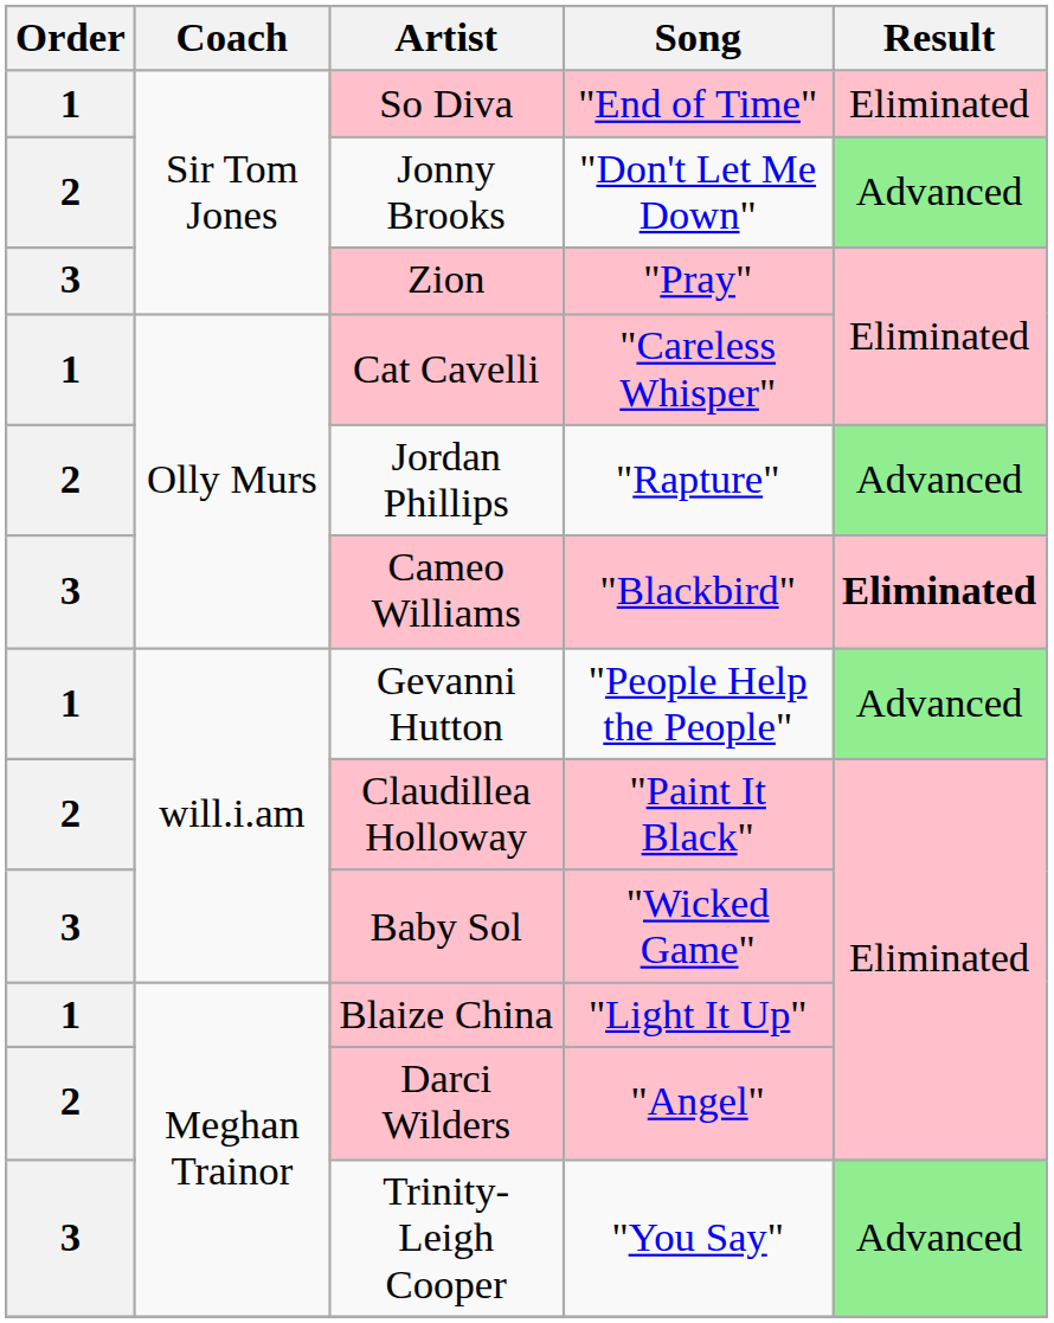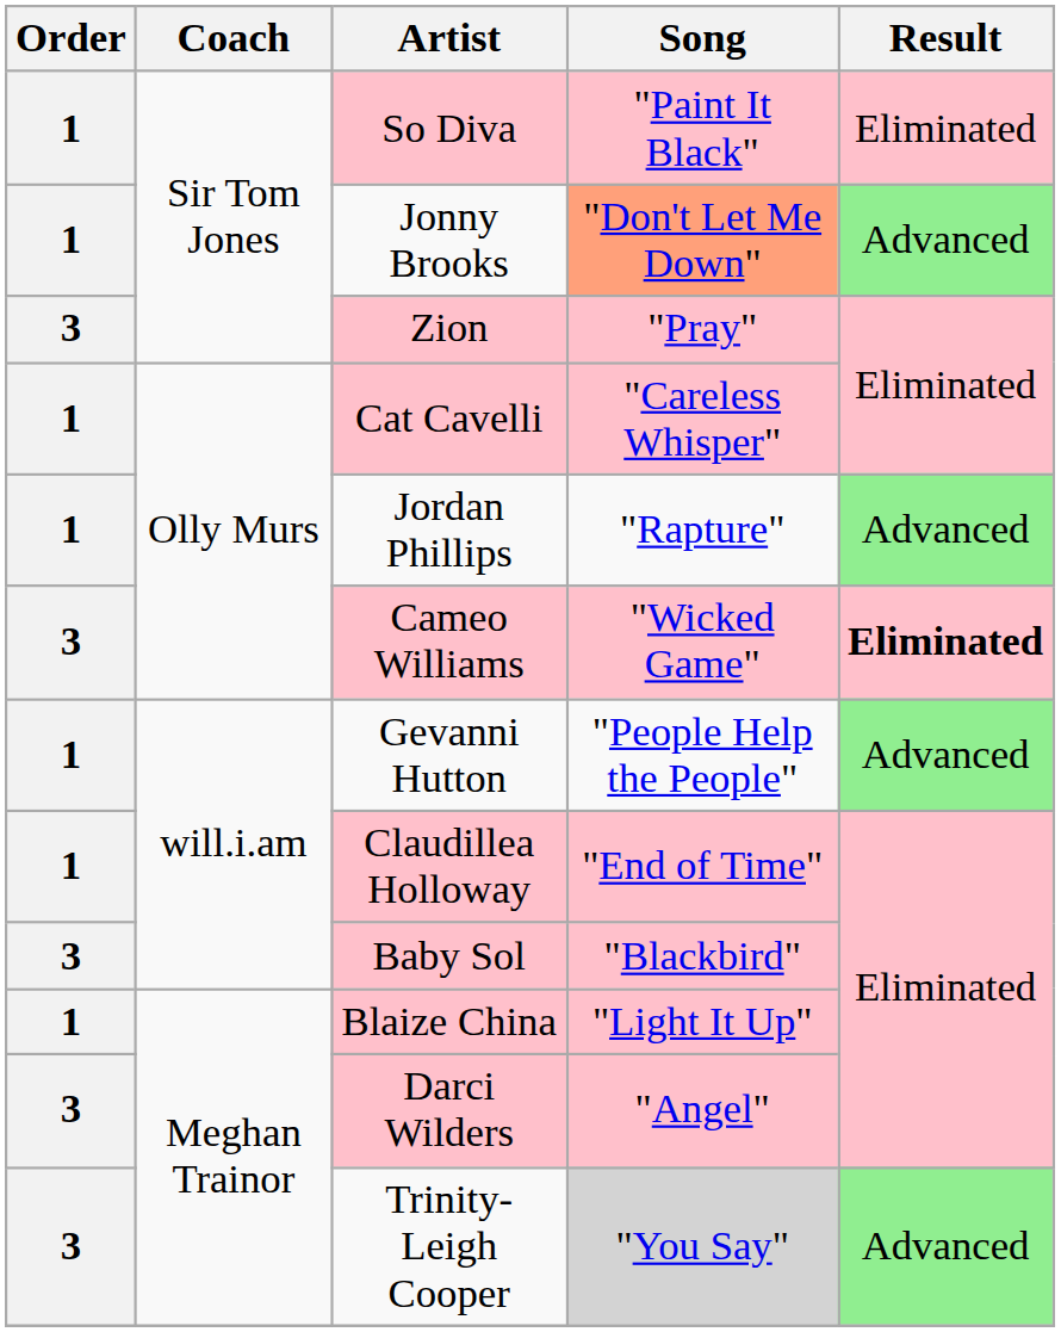So Diva | Song: "End of Time" -> "Paint It Black"
Jonny Brooks | Order: 2 -> 1
Jonny Brooks | Song: no background -> lightsalmon background
Jordan Phillips | Order: 2 -> 1
Cameo Williams | Song: "Blackbird" -> "Wicked Game"
Claudillea Holloway | Order: 2 -> 1
Claudillea Holloway | Song: "Paint It Black" -> "End of Time"
Baby Sol | Song: "Wicked Game" -> "Blackbird"
Darci Wilders | Order: 2 -> 3
Trinity-Leigh Cooper | Song: no background -> lightgrey background
